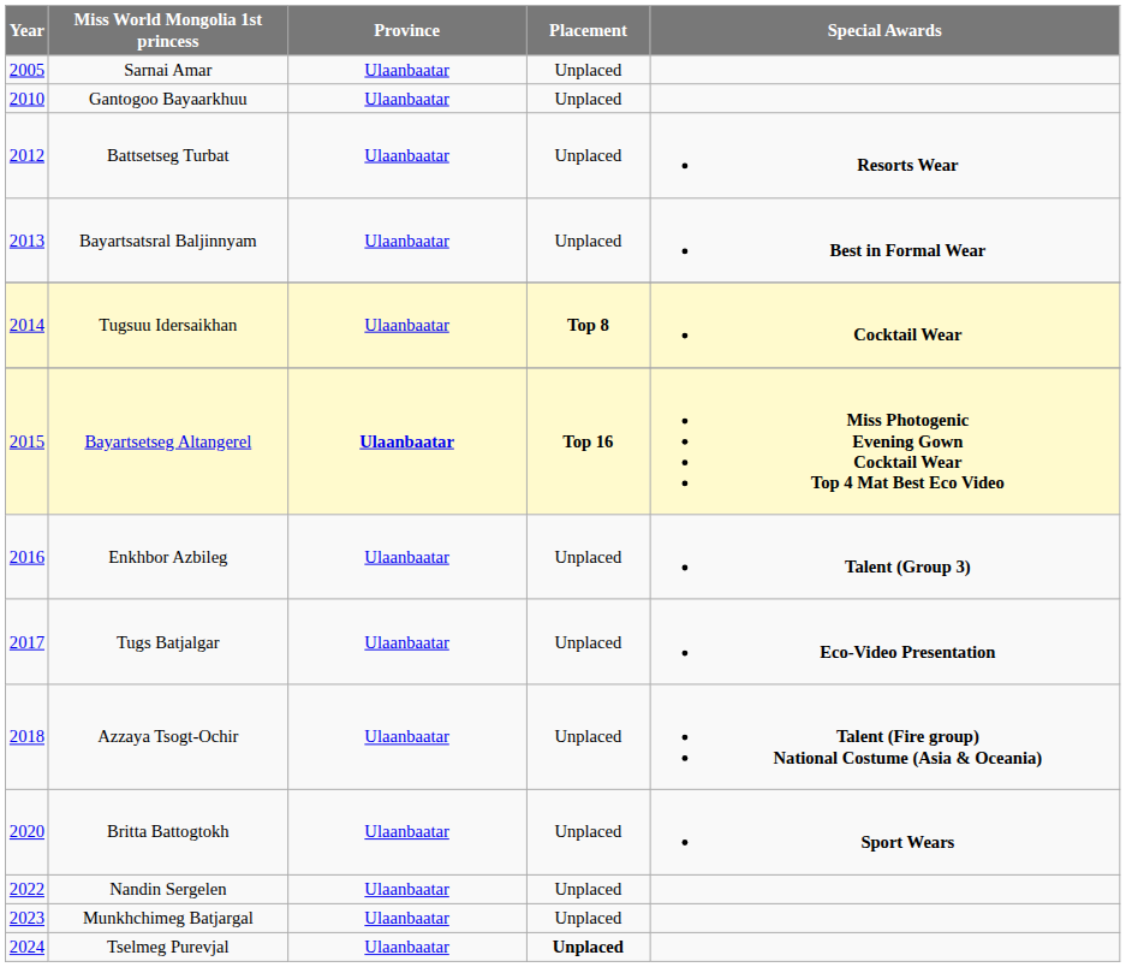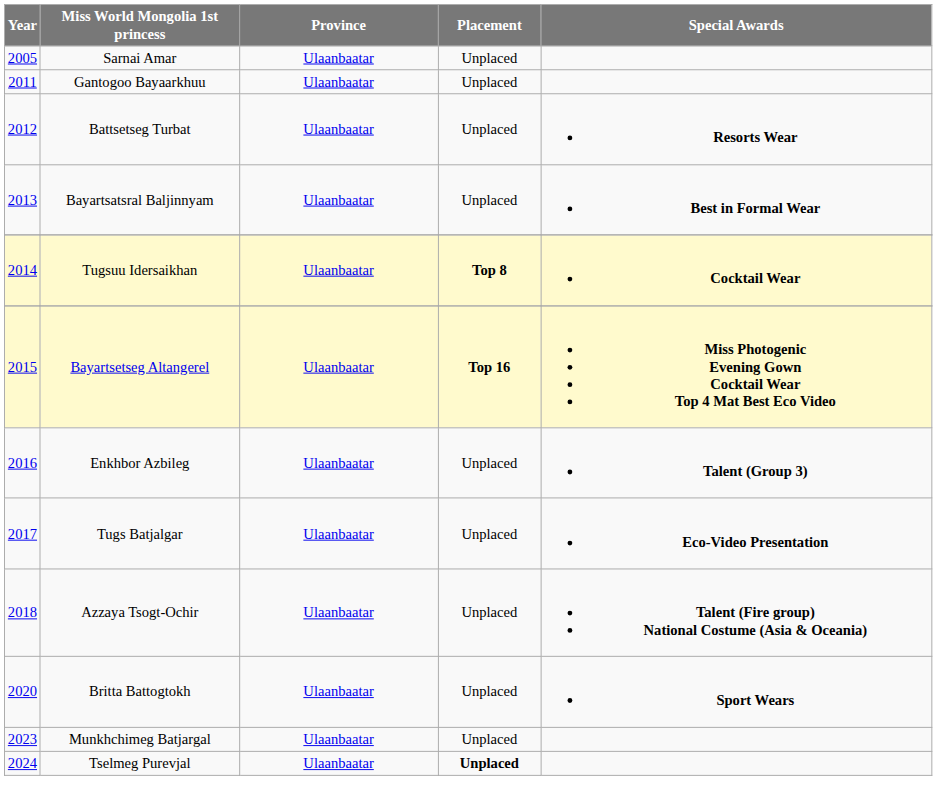Gantogoo Bayaarkhuu | Year: 2010 -> 2011
Bayartsetseg Altangerel | Province: bold -> normal
- row: 2022 | Nandin Sergelen | Ulaanbaatar | Unplaced
